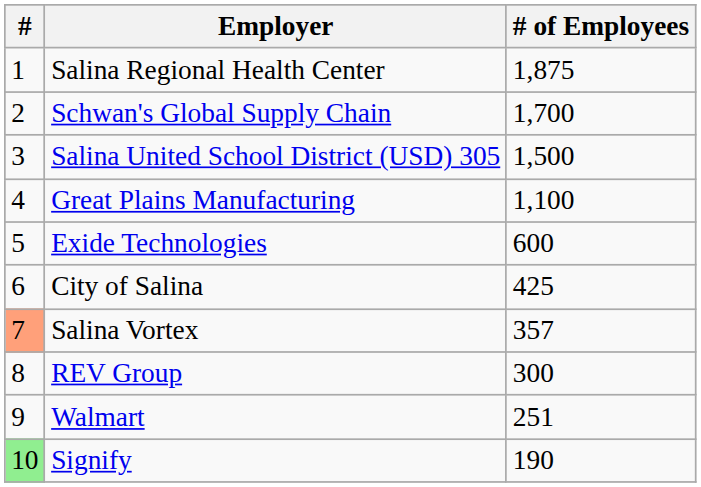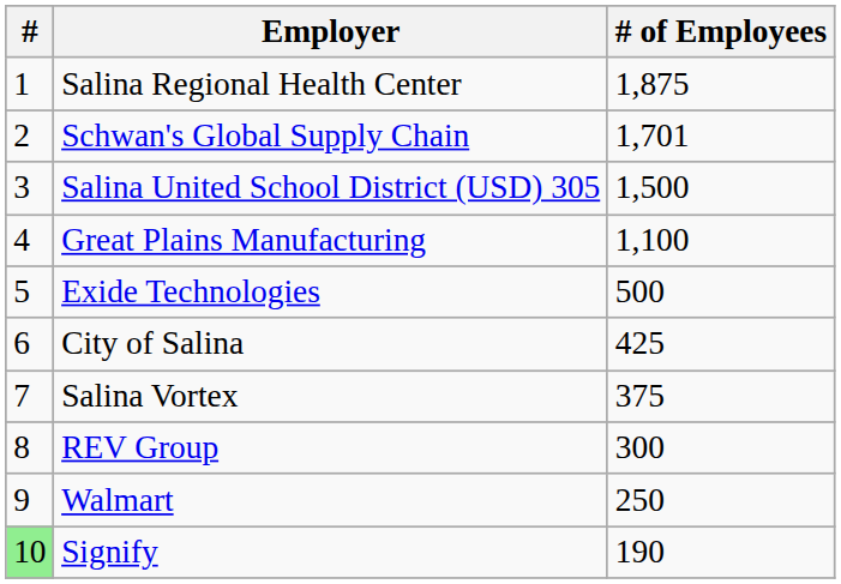Schwan's Global Supply Chain | # of Employees: 1,700 -> 1,701
Exide Technologies | # of Employees: 600 -> 500
Salina Vortex | #: lightsalmon background -> no background
Salina Vortex | # of Employees: 357 -> 375
Walmart | # of Employees: 251 -> 250
